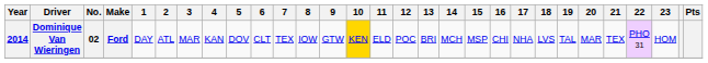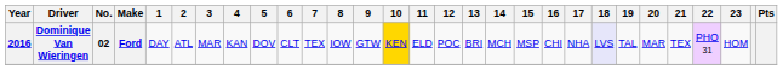Dominique Van Wieringen | Year: 2014 -> 2016
Dominique Van Wieringen | 18: no background -> lavender background
